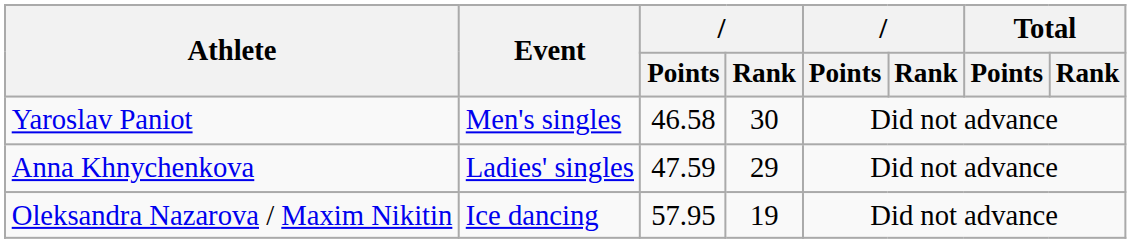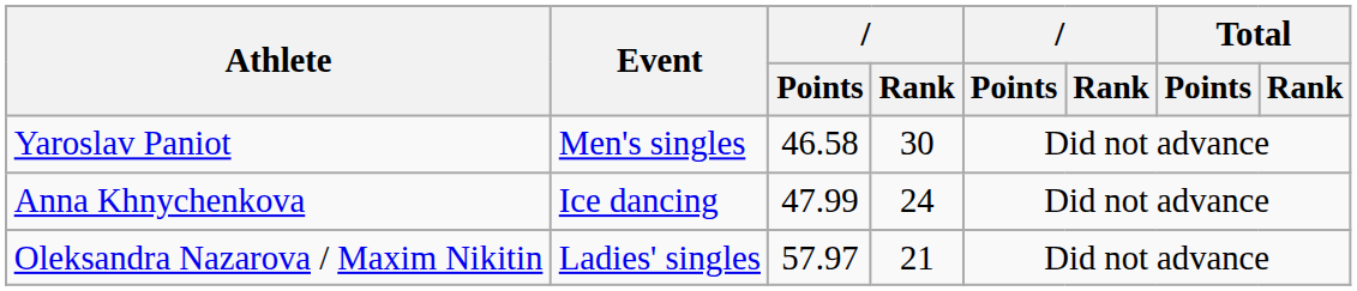Anna Khnychenkova | Event: Ladies' singles -> Ice dancing
Anna Khnychenkova | column 3: 47.59 -> 47.99
Anna Khnychenkova | column 4: 29 -> 24
Oleksandra Nazarova / Maxim Nikitin | Event: Ice dancing -> Ladies' singles
Oleksandra Nazarova / Maxim Nikitin | column 3: 57.95 -> 57.97
Oleksandra Nazarova / Maxim Nikitin | column 4: 19 -> 21
